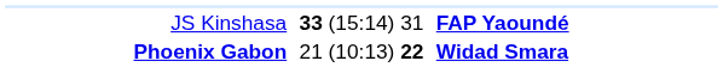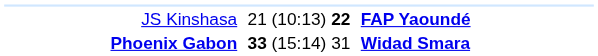JS Kinshasa | column 2: 33 (15:14) 31 -> 21 (10:13) 22
Phoenix Gabon | column 2: 21 (10:13) 22 -> 33 (15:14) 31
